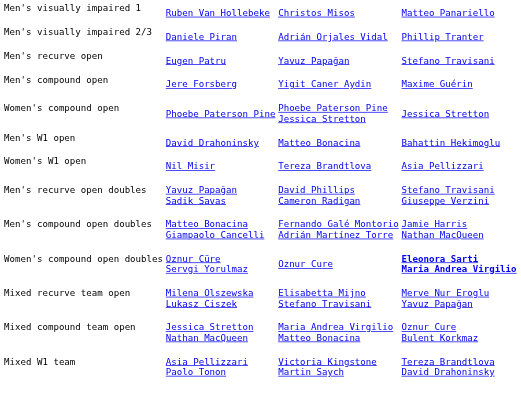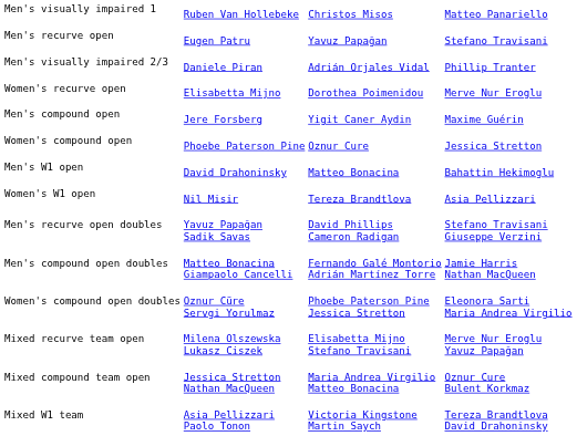rows swapped: Men's visually impaired 2/3 <-> Men's recurve open
+ row: Women's recurve open | Elisabetta Mijno | Dorothea Poimenidou | Merve Nur Eroglu
Women's compound open | column 3: Phoebe Paterson Pine Jessica Stretton -> Oznur Cure
Women's compound open doubles | column 3: Oznur Cure -> Phoebe Paterson Pine Jessica Stretton
Women's compound open doubles | column 4: bold -> normal
